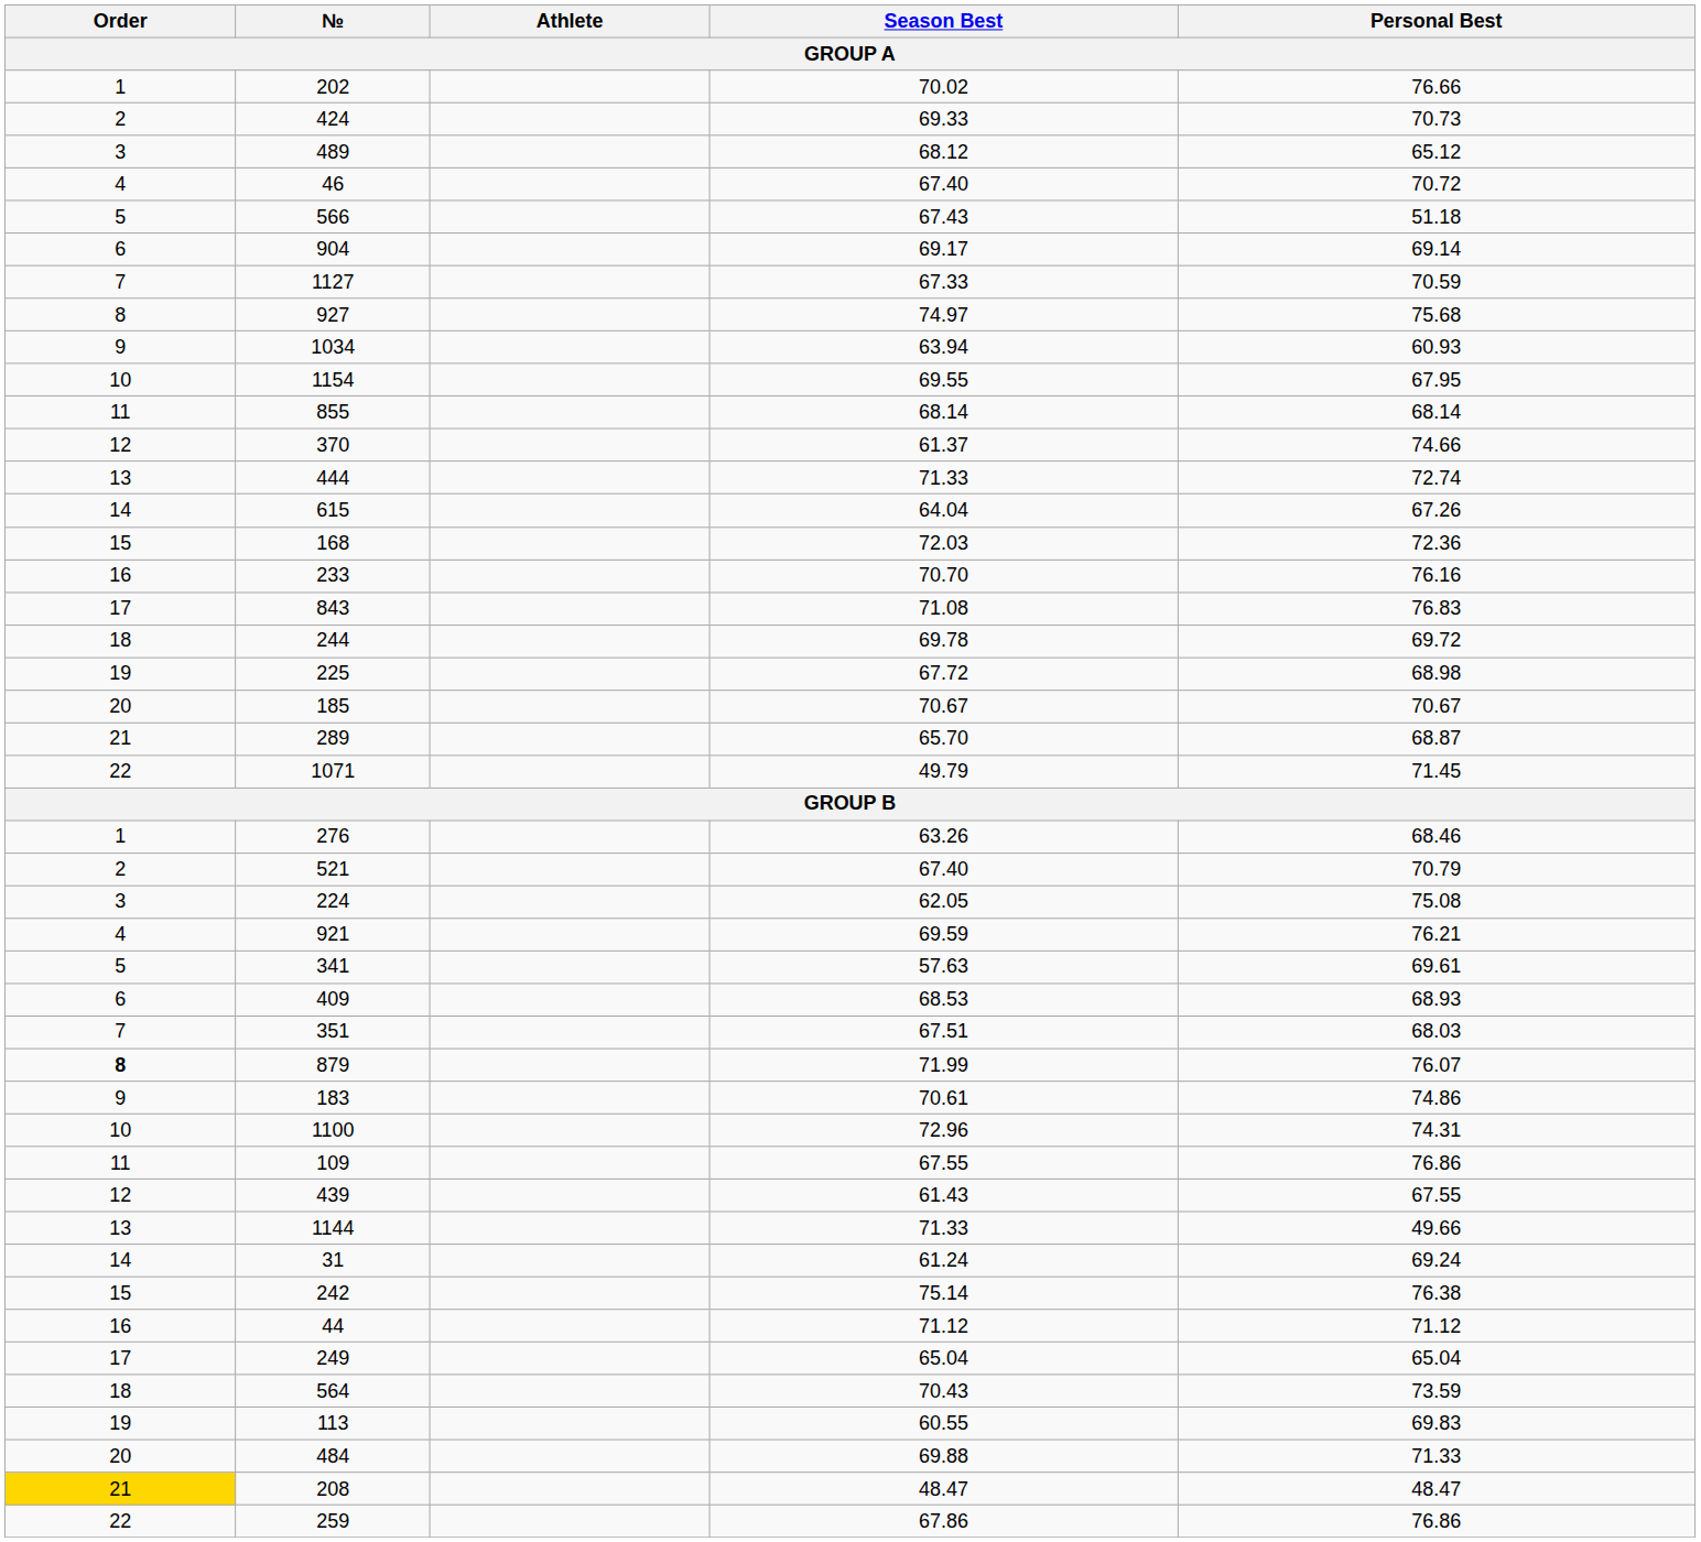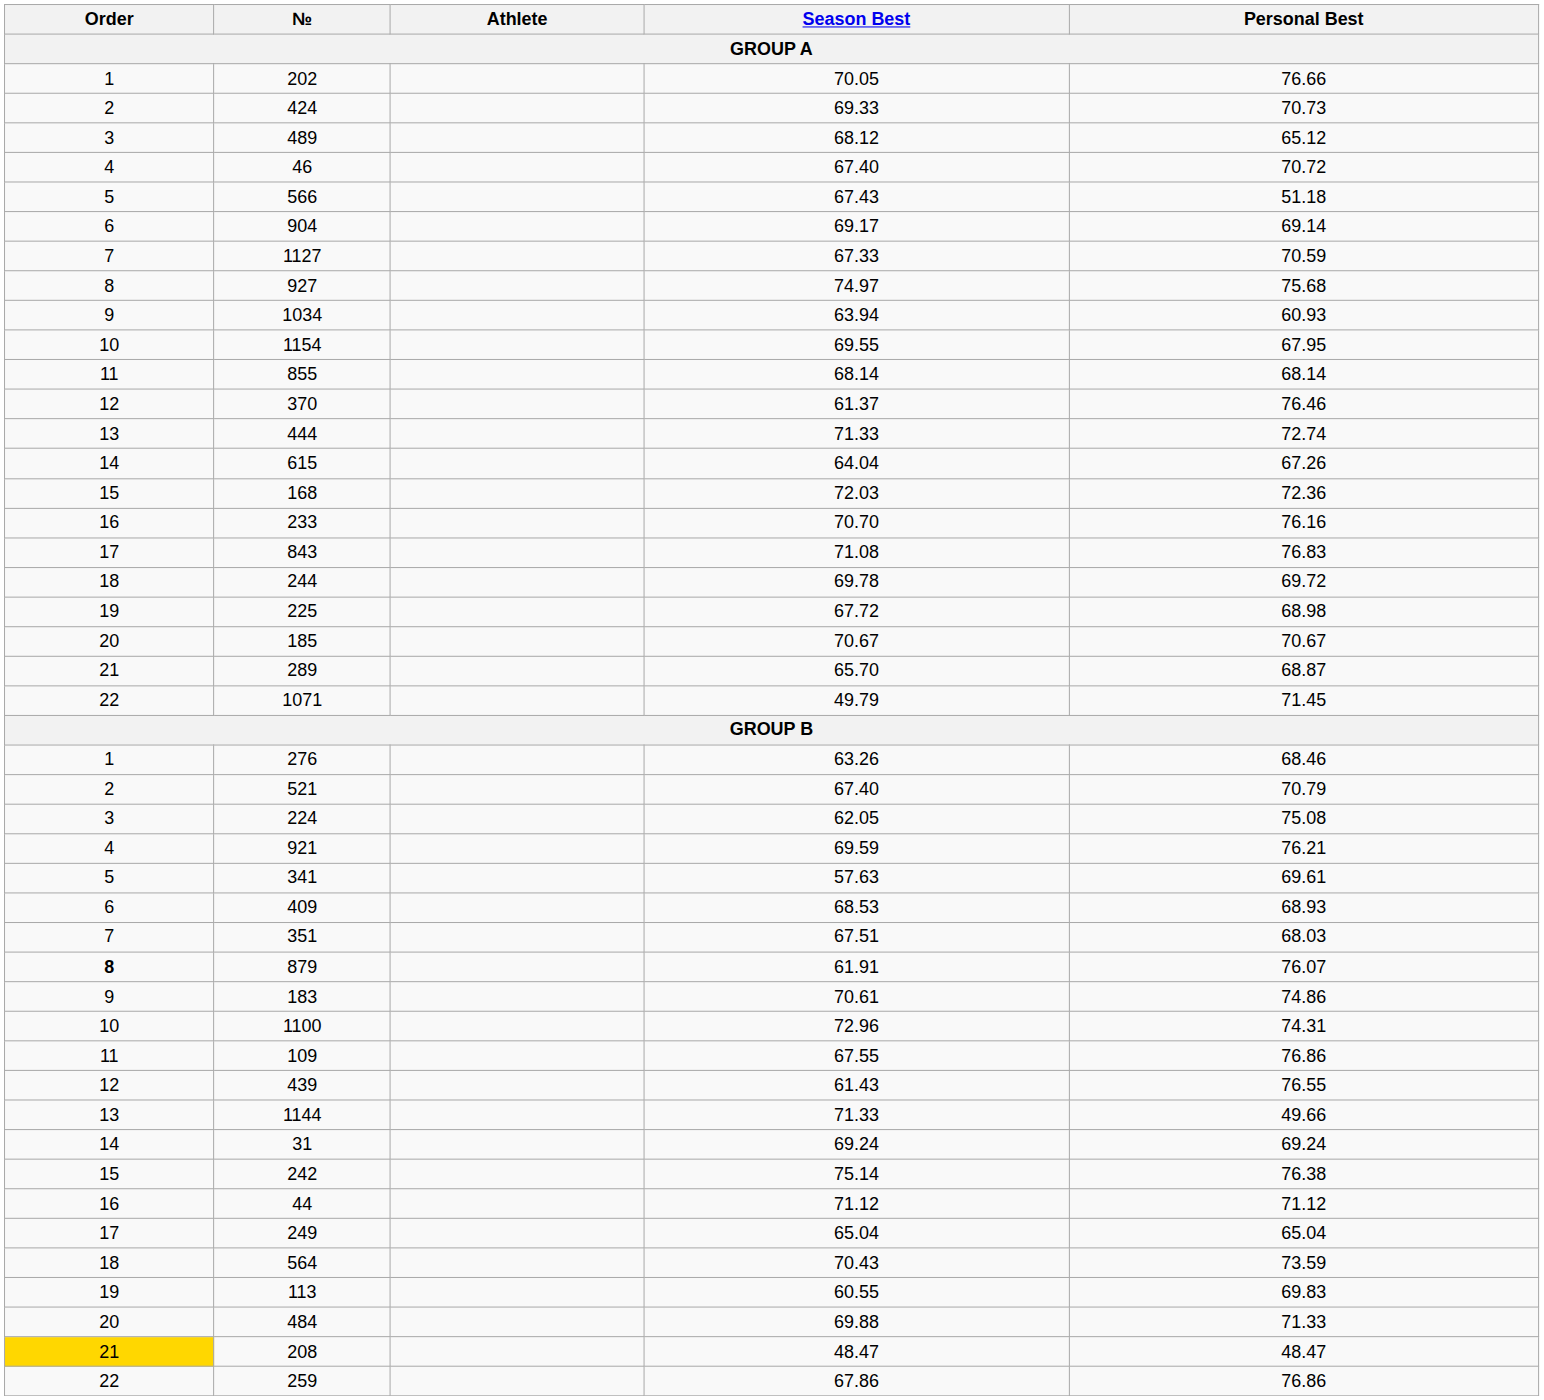202 | Season Best: 70.02 -> 70.05
370 | Personal Best: 74.66 -> 76.46
879 | Season Best: 71.99 -> 61.91
439 | Personal Best: 67.55 -> 76.55
31 | Season Best: 61.24 -> 69.24
